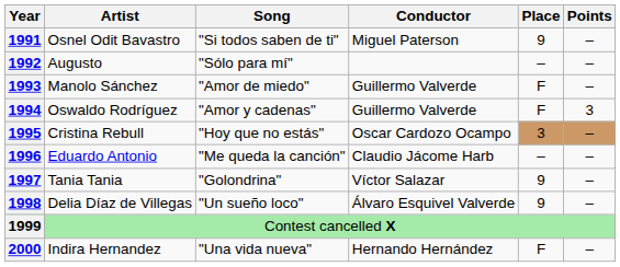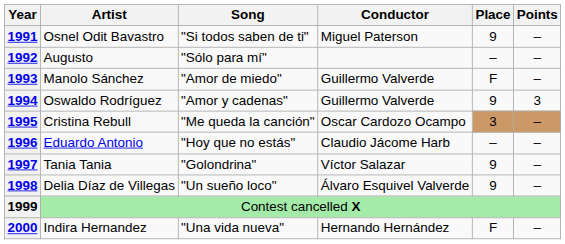1994 | Place: F -> 9
1995 | Song: "Hoy que no estás" -> "Me queda la canción"
1996 | Song: "Me queda la canción" -> "Hoy que no estás"
